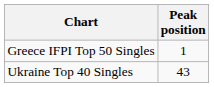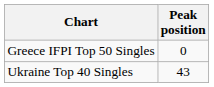Greece IFPI Top 50 Singles | Peak position: 1 -> 0
